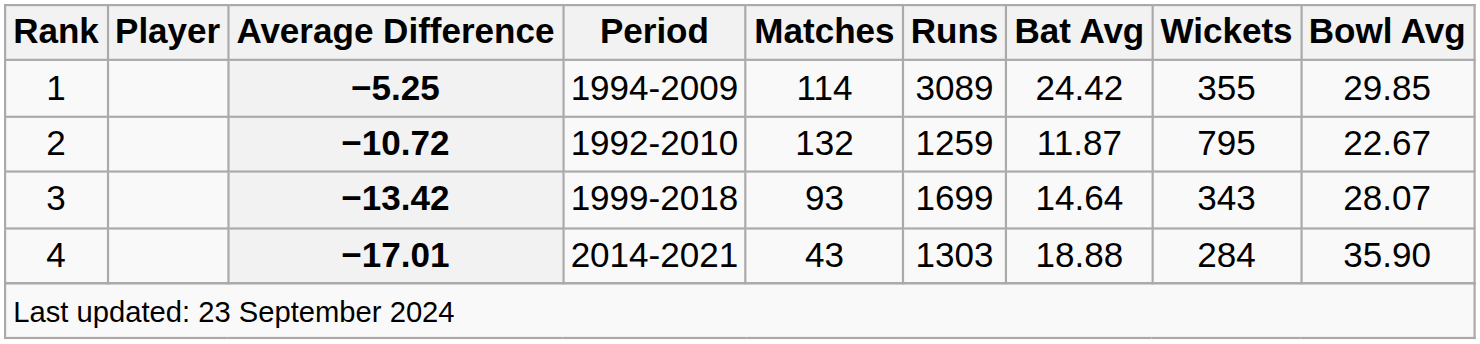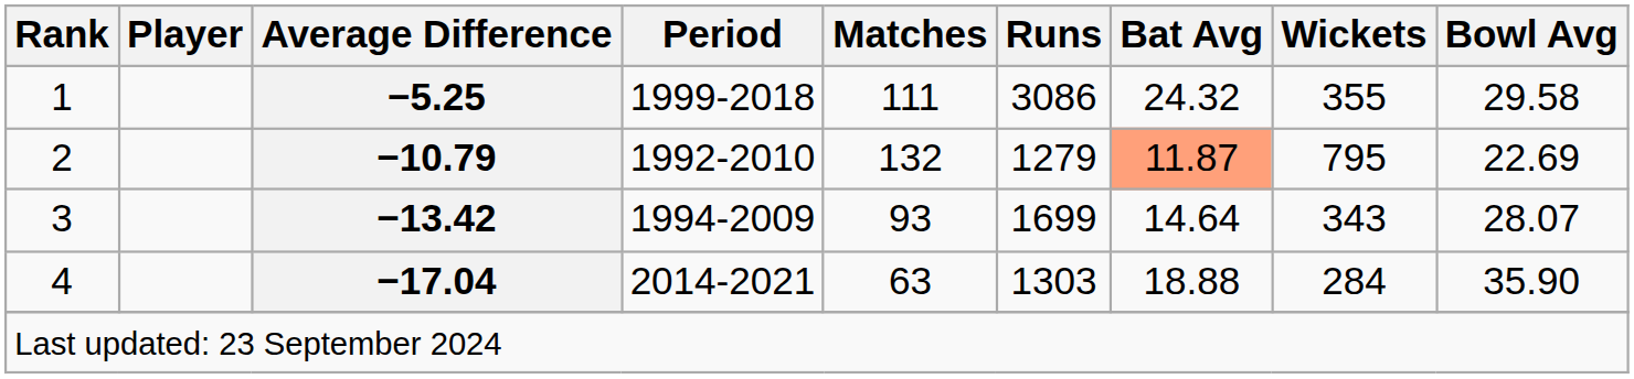1 | Period: 1994-2009 -> 1999-2018
1 | Matches: 114 -> 111
1 | Runs: 3089 -> 3086
1 | Bat Avg: 24.42 -> 24.32
1 | Bowl Avg: 29.85 -> 29.58
2 | Average Difference: −10.72 -> −10.79
2 | Runs: 1259 -> 1279
2 | Bat Avg: no background -> lightsalmon background
2 | Bowl Avg: 22.67 -> 22.69
3 | Period: 1999-2018 -> 1994-2009
4 | Average Difference: −17.01 -> −17.04
4 | Matches: 43 -> 63
